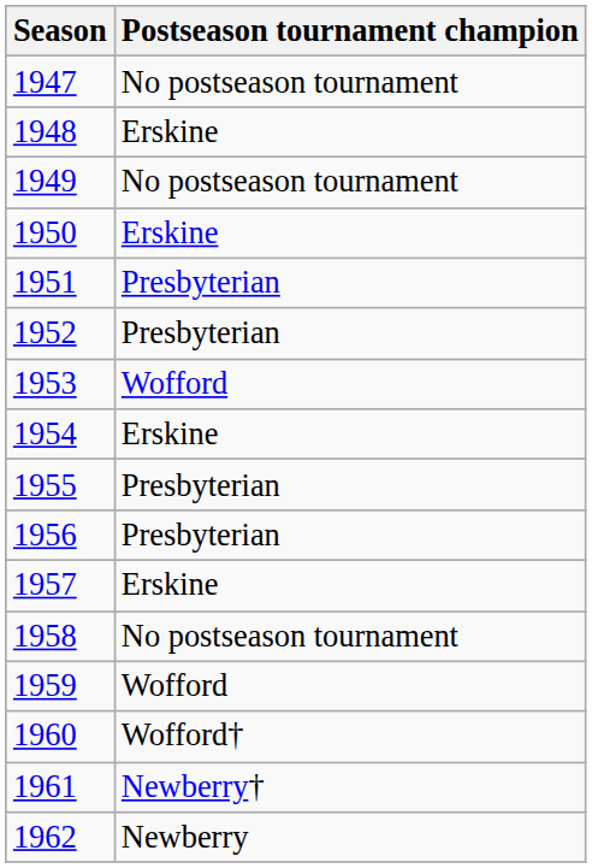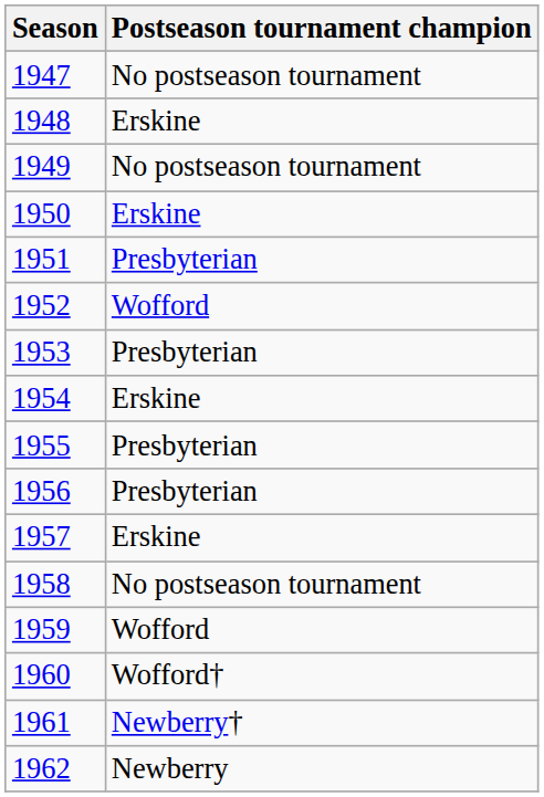1952 | Postseason tournament champion: Presbyterian -> Wofford
1953 | Postseason tournament champion: Wofford -> Presbyterian
